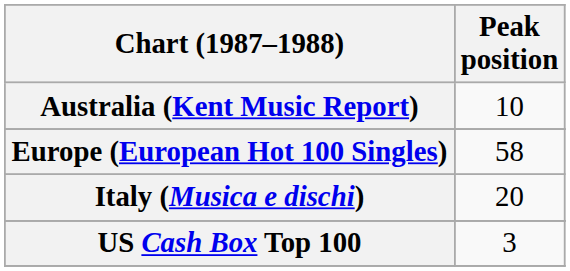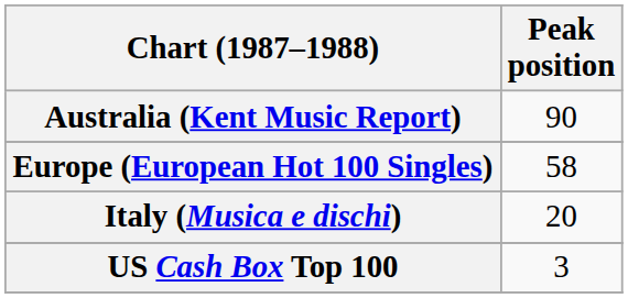Australia (Kent Music Report) | Peak position: 10 -> 90
